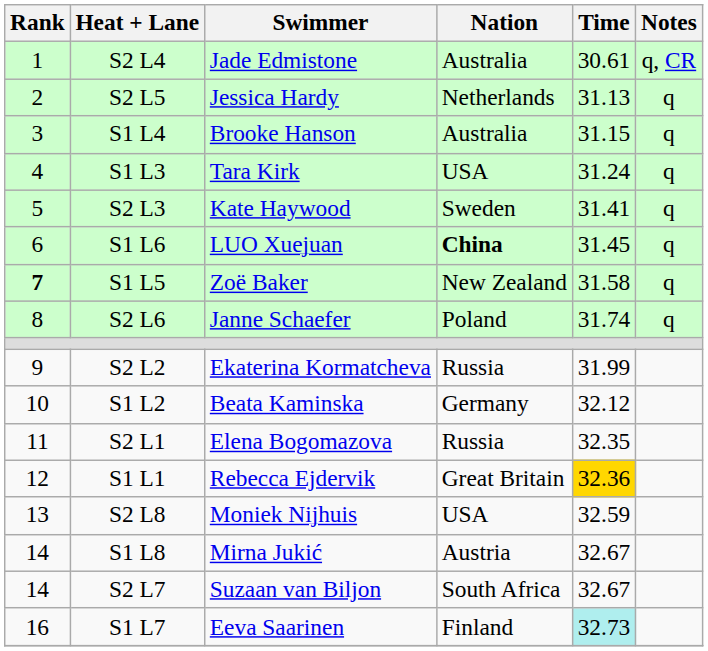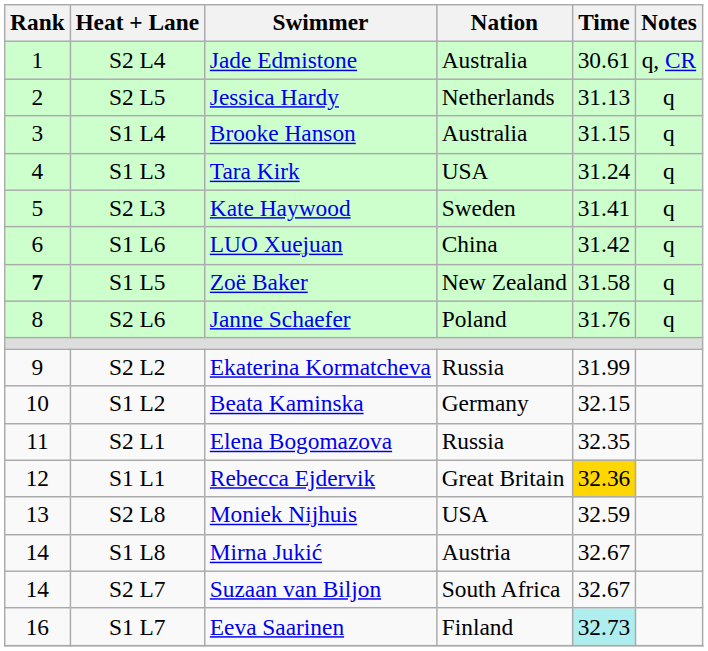S1 L6 | Nation: bold -> normal
S1 L6 | Time: 31.45 -> 31.42
S2 L6 | Time: 31.74 -> 31.76
S1 L2 | Time: 32.12 -> 32.15
